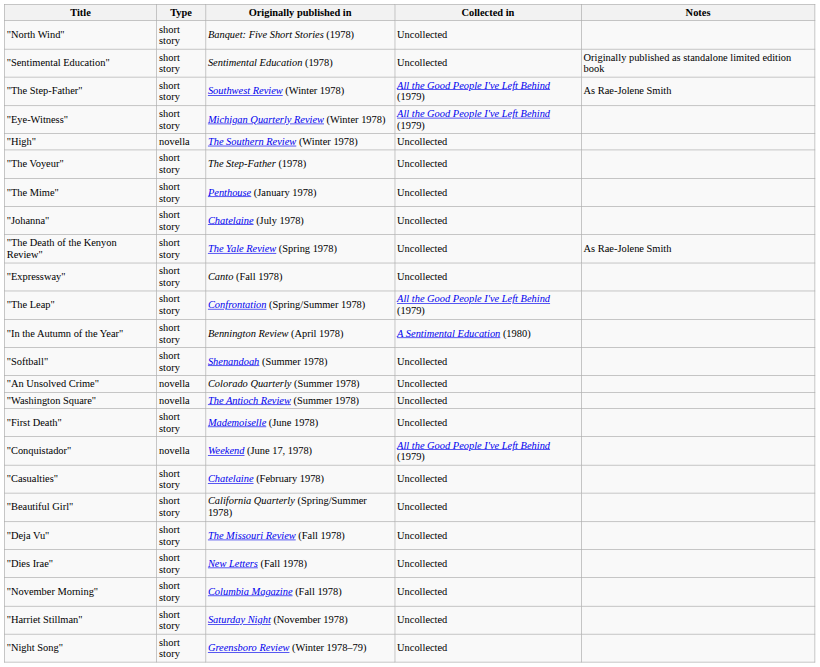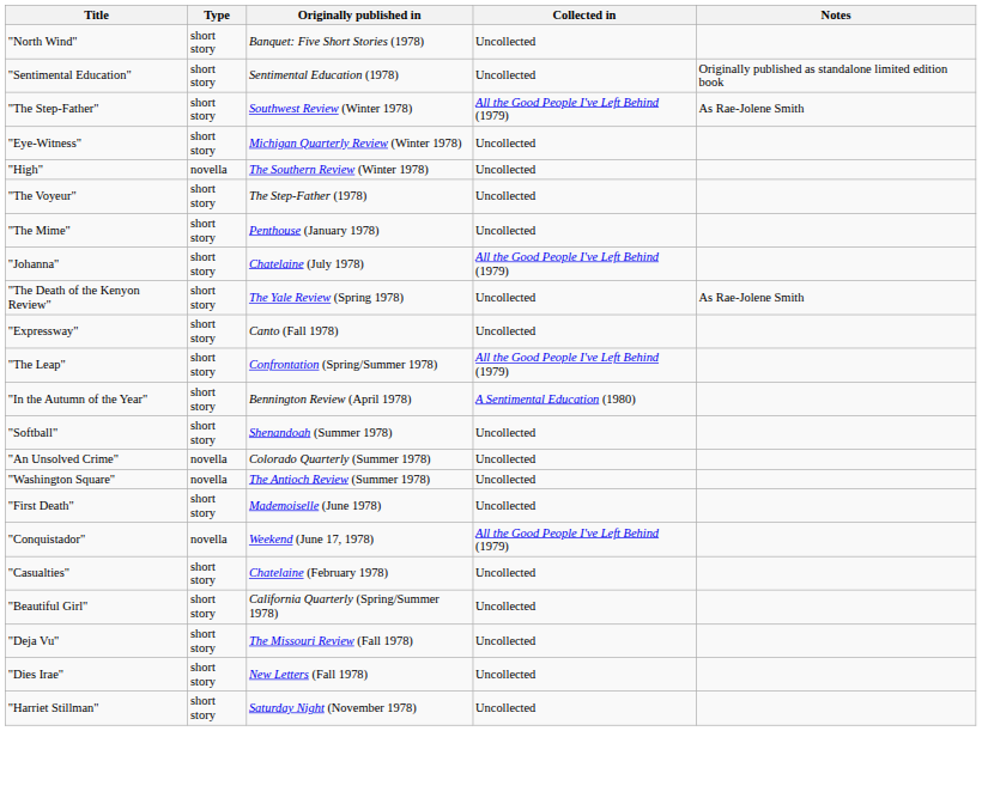"Eye-Witness" | Collected in: All the Good People I've Left Behind (1979) -> Uncollected
"Johanna" | Collected in: Uncollected -> All the Good People I've Left Behind (1979)
- row: "November Morning" | short story | Columbia Magazine (Fall 1978) | Uncollected
- row: "Night Song" | short story | Greensboro Review (Winter 1978–79) | Uncollected
